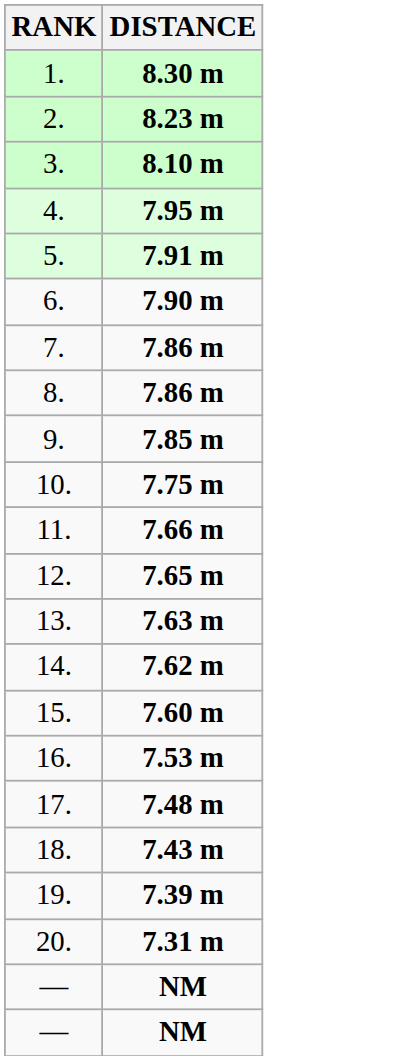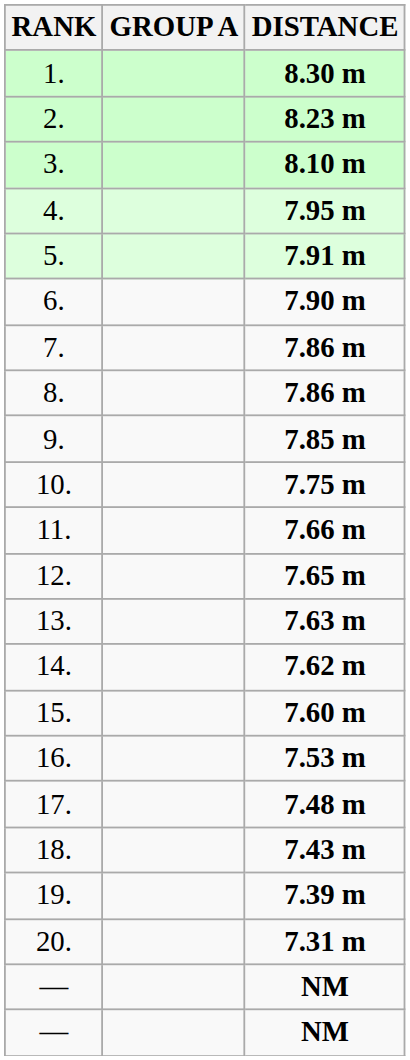+ column: GROUP A
